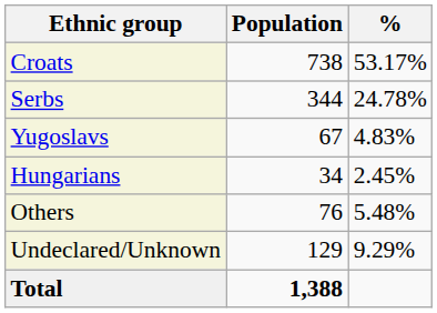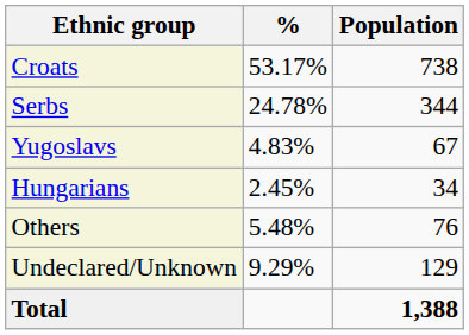columns swapped: Population <-> %
